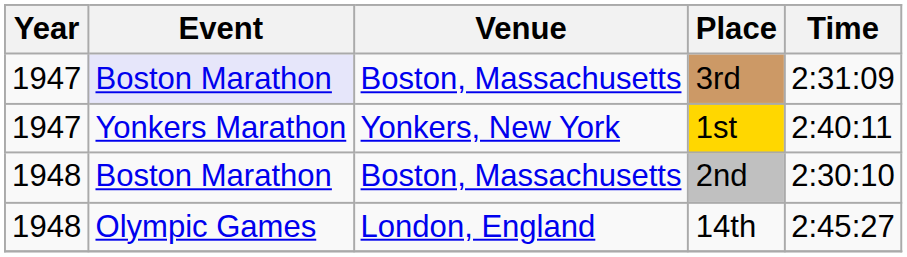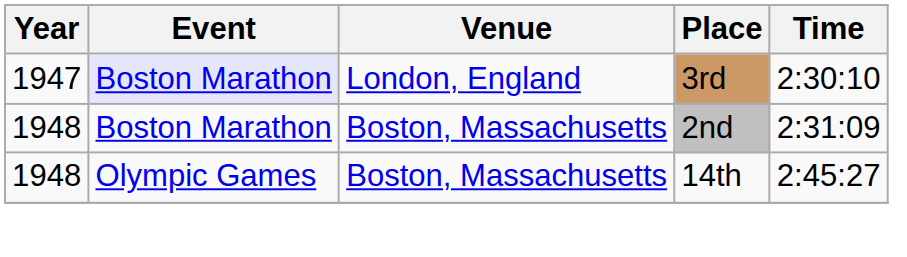3rd | Venue: Boston, Massachusetts -> London, England
3rd | Time: 2:31:09 -> 2:30:10
- row: 1947 | Yonkers Marathon | Yonkers, New York | 1st | 2:40:11
2nd | Time: 2:30:10 -> 2:31:09
14th | Venue: London, England -> Boston, Massachusetts
